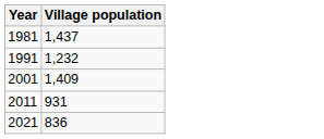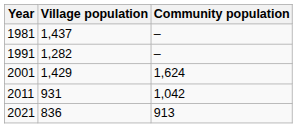+ column: Community population | – | – | 1,624 | 1,042 | 913
1991 | Village population: 1,232 -> 1,282
2001 | Village population: 1,409 -> 1,429
